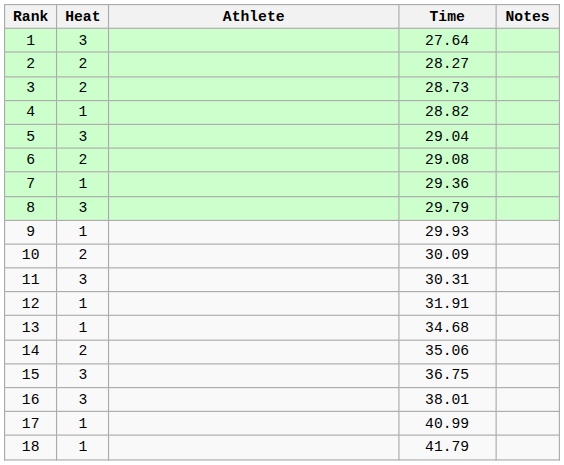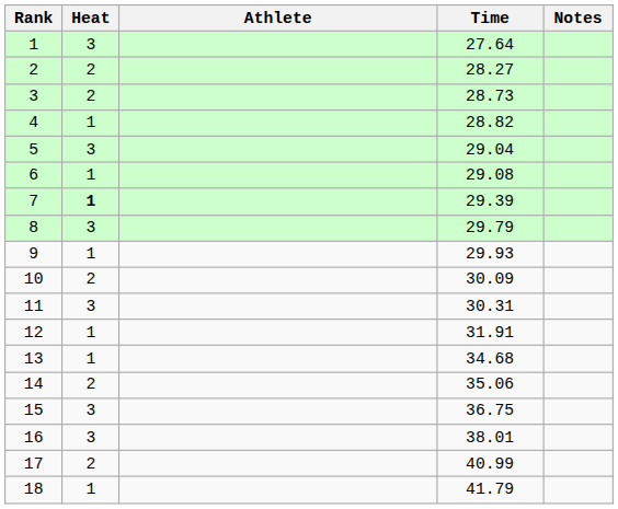6 | Heat: 2 -> 1
7 | Heat: normal -> bold
7 | Time: 29.36 -> 29.39
17 | Heat: 1 -> 2
